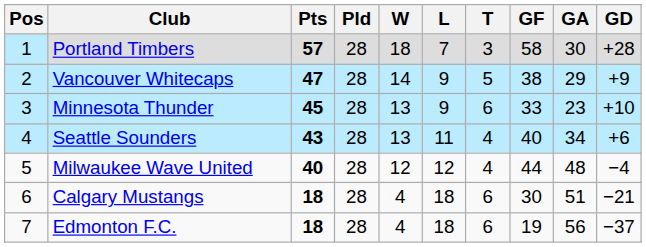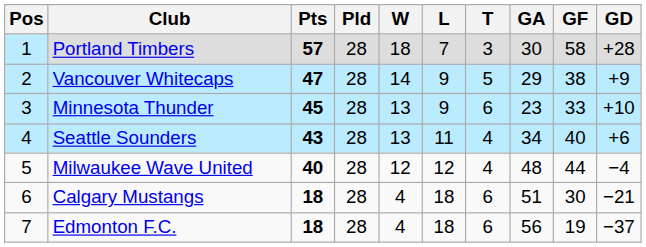columns swapped: GF <-> GA
